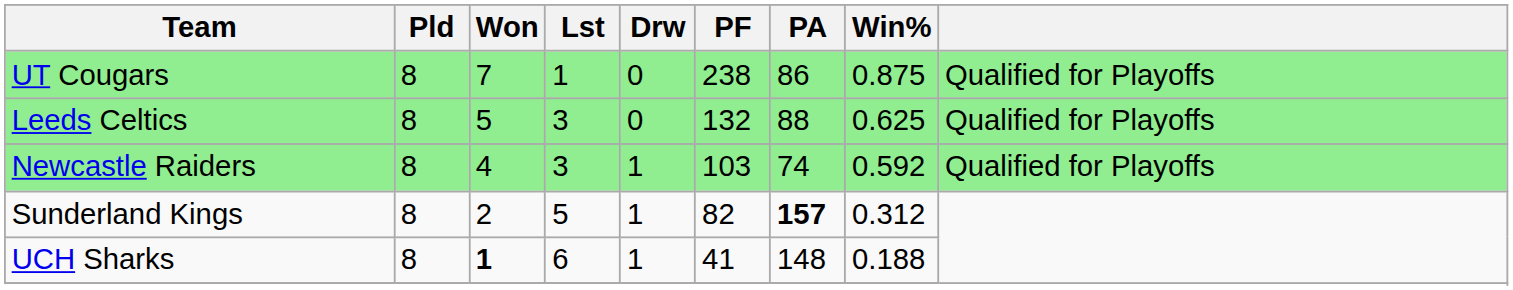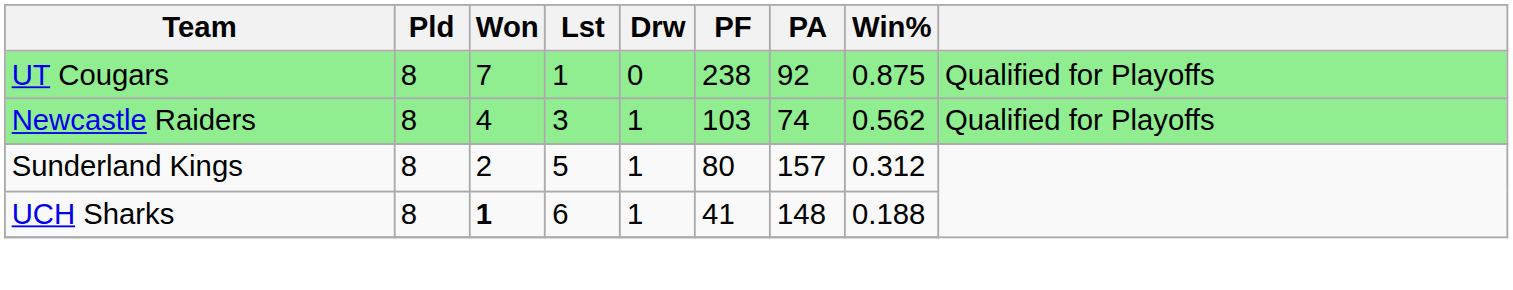UT Cougars | PA: 86 -> 92
- row: Leeds Celtics | 8 | 5 | 3 | 0 | 132 | 88 | 0.625 | Qualified for Playoffs
Newcastle Raiders | Win%: 0.592 -> 0.562
Sunderland Kings | PF: 82 -> 80
Sunderland Kings | PA: bold -> normal
